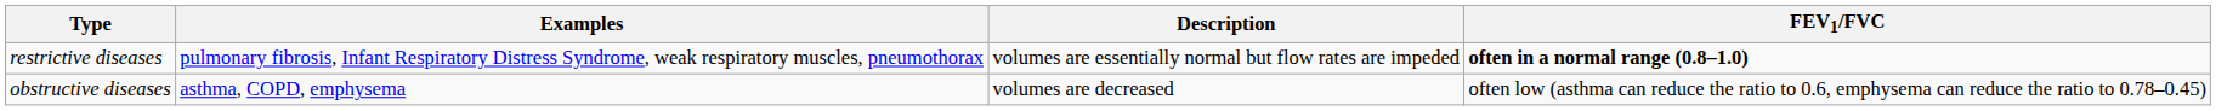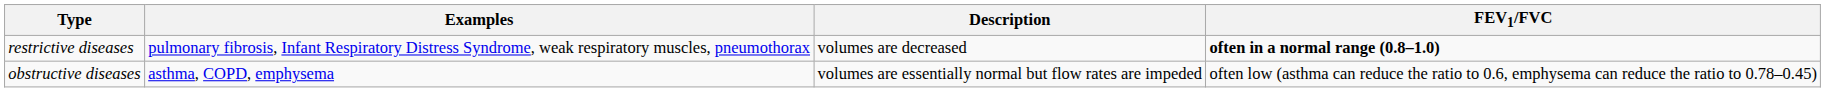restrictive diseases | Description: volumes are essentially normal but flow rates are impeded -> volumes are decreased
obstructive diseases | Description: volumes are decreased -> volumes are essentially normal but flow rates are impeded
